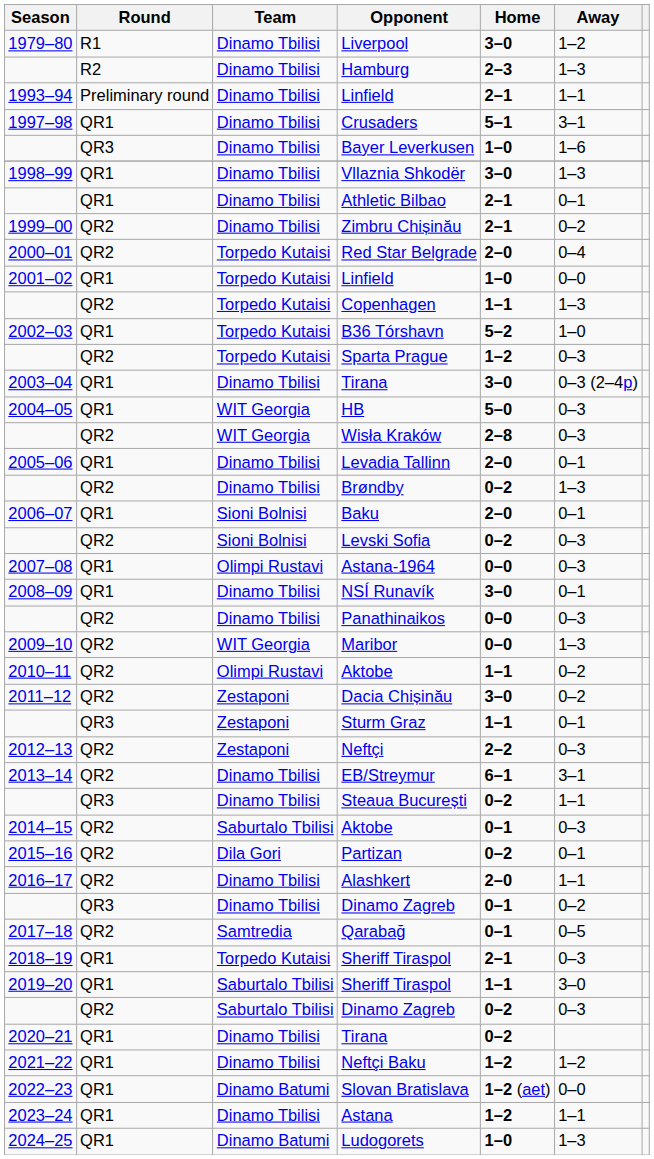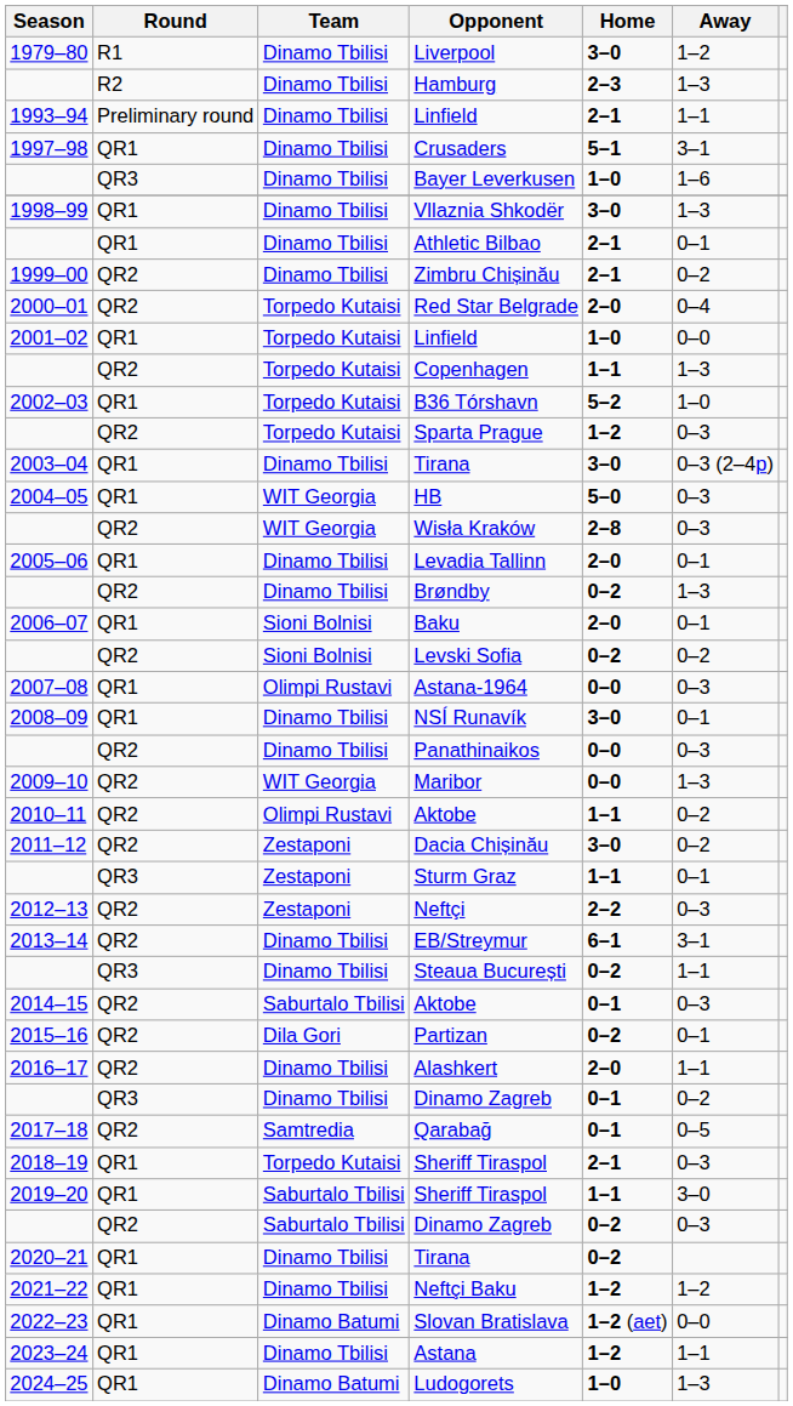Levski Sofia | Away: 0–3 -> 0–2
